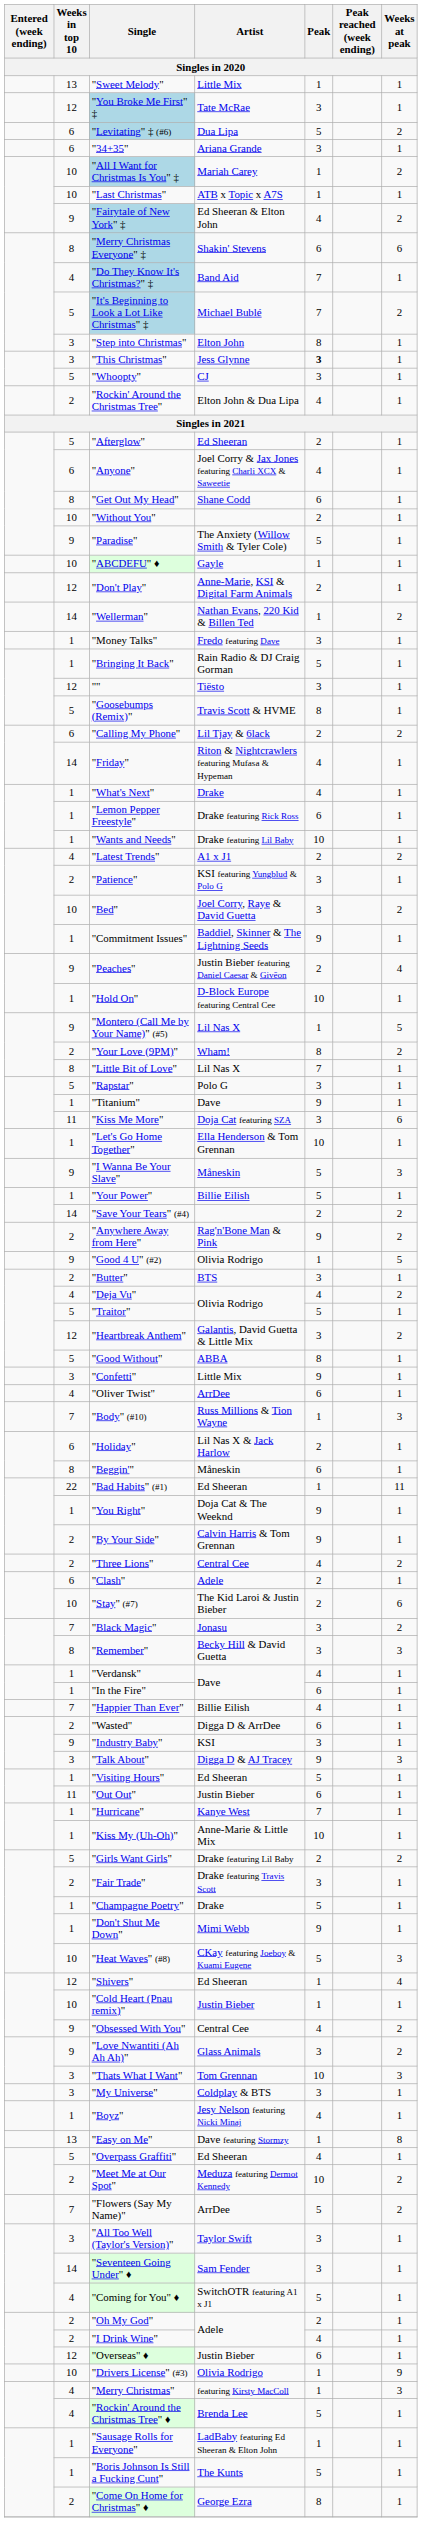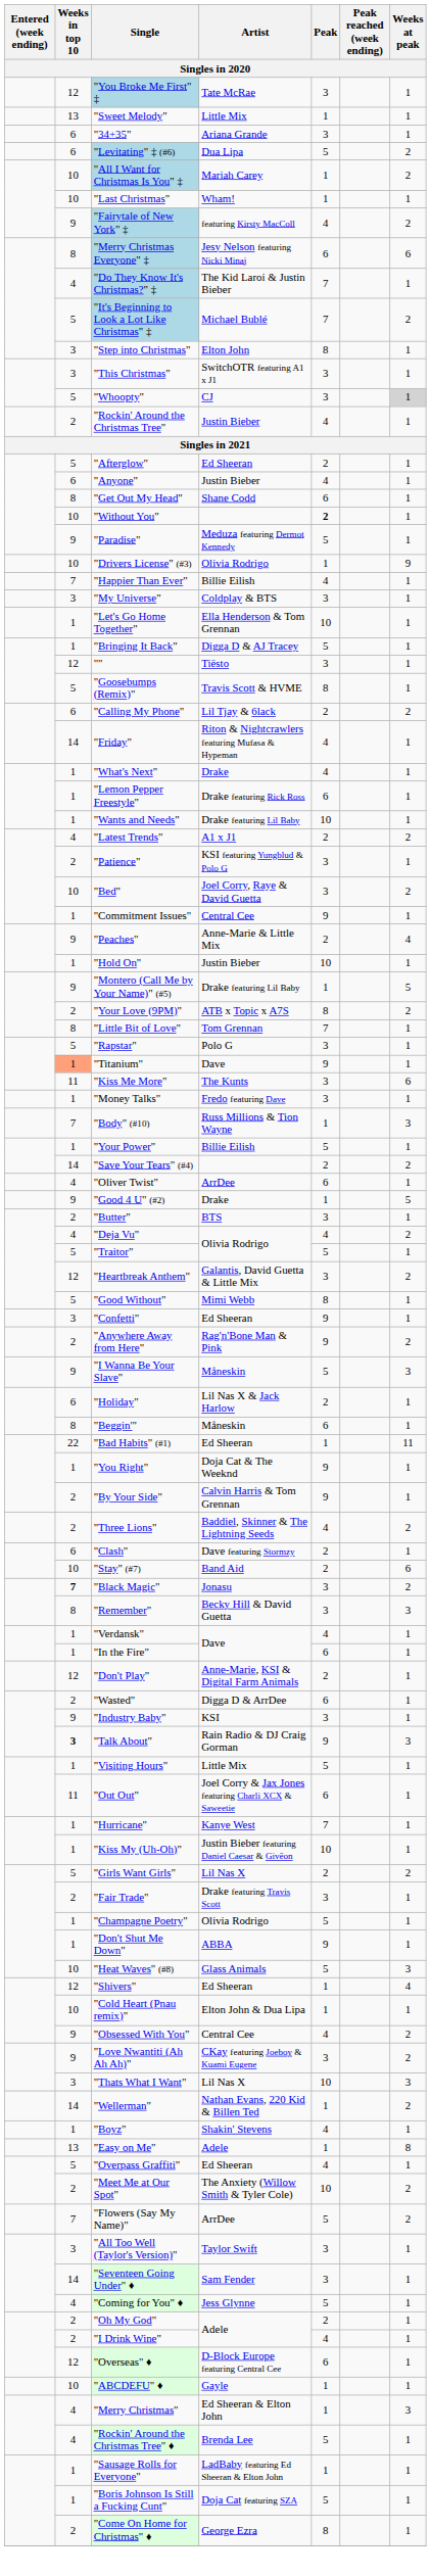rows swapped: "You Broke Me First" ‡ <-> "Sweet Melody"
rows swapped: "34+35" <-> "Levitating" ‡ (#6)
"Last Christmas" | Artist: ATB x Topic x A7S -> Wham!
"Fairytale of New York" ‡ | Artist: Ed Sheeran & Elton John -> featuring Kirsty MacColl
"Merry Christmas Everyone" ‡ | Artist: Shakin' Stevens -> Jesy Nelson featuring Nicki Minaj
"Do They Know It's Christmas?" ‡ | Artist: Band Aid -> The Kid Laroi & Justin Bieber
"This Christmas" | Artist: Jess Glynne -> SwitchOTR featuring A1 x J1
"This Christmas" | Peak: bold -> normal
"Whoopty" | Weeks at peak: no background -> lightgrey background
"Rockin' Around the Christmas Tree" | Artist: Elton John & Dua Lipa -> Justin Bieber
"Anyone" | Artist: Joel Corry & Jax Jones featuring Charli XCX & Saweetie -> Justin Bieber
"Without You" | Peak: normal -> bold
"Paradise" | Artist: The Anxiety (Willow Smith & Tyler Cole) -> Meduza featuring Dermot Kennedy
rows swapped: "Drivers License" (#3) <-> "ABCDEFU" ♦
rows swapped: "Don't Play" <-> "Happier Than Ever"
rows swapped: "Wellerman" <-> "My Universe"
rows swapped: "Money Talks" <-> "Let's Go Home Together"
"Bringing It Back" | Artist: Rain Radio & DJ Craig Gorman -> Digga D & AJ Tracey
"Commitment Issues" | Artist: Baddiel, Skinner & The Lightning Seeds -> Central Cee
"Peaches" | Artist: Justin Bieber featuring Daniel Caesar & Givēon -> Anne-Marie & Little Mix
"Hold On" | Artist: D-Block Europe featuring Central Cee -> Justin Bieber
"Montero (Call Me by Your Name)" (#5) | Artist: Lil Nas X -> Drake featuring Lil Baby
"Your Love (9PM)" | Artist: Wham! -> ATB x Topic x A7S
"Little Bit of Love" | Artist: Lil Nas X -> Tom Grennan
"Titanium" | Weeks in top 10: no background -> lightsalmon background
"Kiss Me More" | Artist: Doja Cat featuring SZA -> The Kunts
rows swapped: "Body" (#10) <-> "I Wanna Be Your Slave"
rows swapped: "Anywhere Away from Here" <-> "Oliver Twist"
"Good 4 U" (#2) | Artist: Olivia Rodrigo -> Drake
"Good Without" | Artist: ABBA -> Mimi Webb
"Confetti" | Artist: Little Mix -> Ed Sheeran
"Three Lions" | Artist: Central Cee -> Baddiel, Skinner & The Lightning Seeds
"Clash" | Artist: Adele -> Dave featuring Stormzy
"Stay" (#7) | Artist: The Kid Laroi & Justin Bieber -> Band Aid
"Black Magic" | Weeks in top 10: normal -> bold
"Talk About" | Weeks in top 10: normal -> bold
"Talk About" | Artist: Digga D & AJ Tracey -> Rain Radio & DJ Craig Gorman
"Visiting Hours" | Artist: Ed Sheeran -> Little Mix
"Out Out" | Artist: Justin Bieber -> Joel Corry & Jax Jones featuring Charli XCX & Saweetie
"Kiss My (Uh-Oh)" | Artist: Anne-Marie & Little Mix -> Justin Bieber featuring Daniel Caesar & Givēon
"Girls Want Girls" | Artist: Drake featuring Lil Baby -> Lil Nas X
"Champagne Poetry" | Artist: Drake -> Olivia Rodrigo
"Don't Shut Me Down" | Artist: Mimi Webb -> ABBA
"Heat Waves" (#8) | Artist: CKay featuring Joeboy & Kuami Eugene -> Glass Animals
"Cold Heart (Pnau remix)" | Artist: Justin Bieber -> Elton John & Dua Lipa
"Love Nwantiti (Ah Ah Ah)" | Artist: Glass Animals -> CKay featuring Joeboy & Kuami Eugene
"Thats What I Want" | Artist: Tom Grennan -> Lil Nas X
"Boyz" | Artist: Jesy Nelson featuring Nicki Minaj -> Shakin' Stevens
"Easy on Me" | Artist: Dave featuring Stormzy -> Adele
"Meet Me at Our Spot" | Artist: Meduza featuring Dermot Kennedy -> The Anxiety (Willow Smith & Tyler Cole)
"Coming for You" ♦ | Artist: SwitchOTR featuring A1 x J1 -> Jess Glynne
"Overseas" ♦ | Artist: Justin Bieber -> D-Block Europe featuring Central Cee
"Merry Christmas" | Artist: featuring Kirsty MacColl -> Ed Sheeran & Elton John
"Boris Johnson Is Still a Fucking Cunt" | Artist: The Kunts -> Doja Cat featuring SZA
